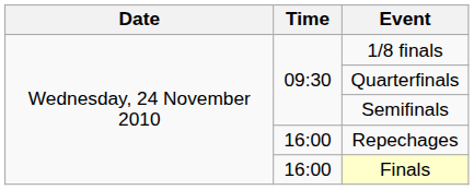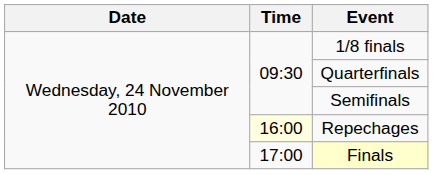Repechages | Time: no background -> lightyellow background
Finals | Time: 16:00 -> 17:00
